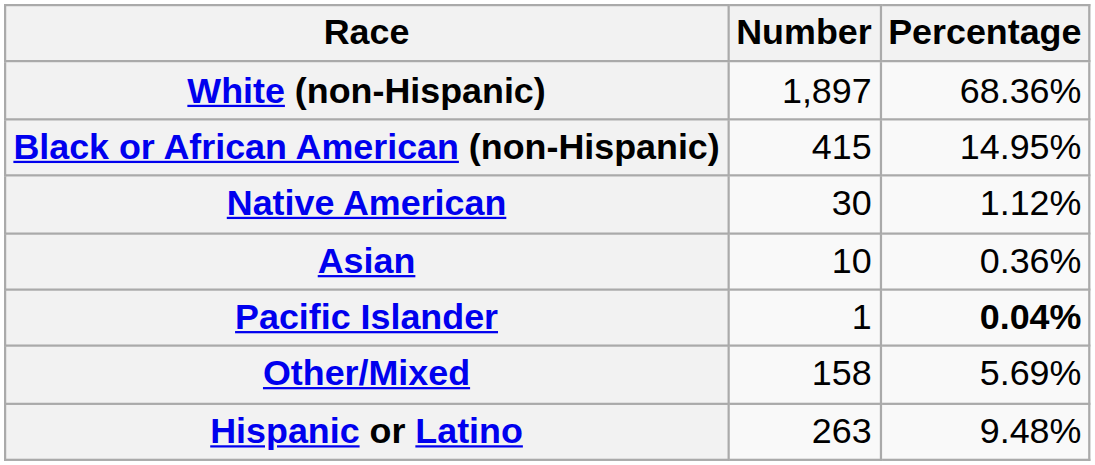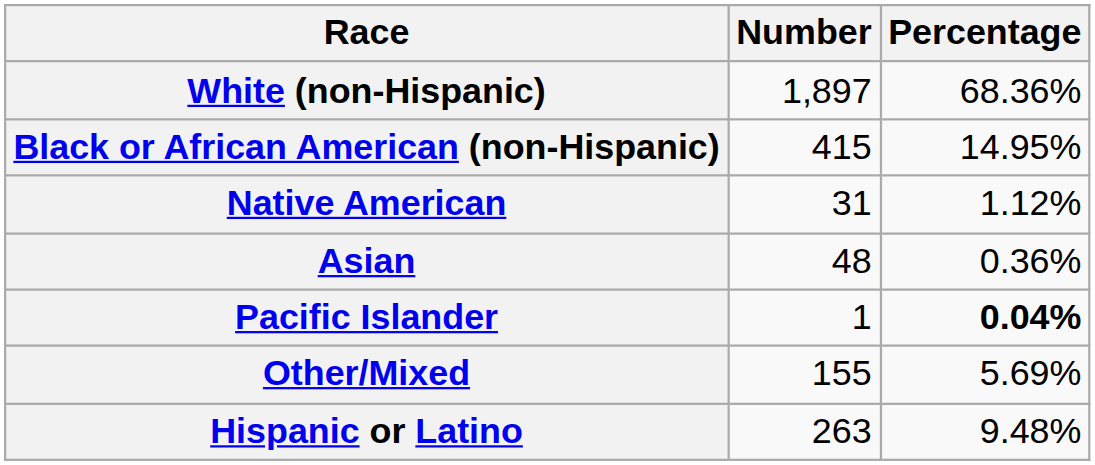Native American | Number: 30 -> 31
Asian | Number: 10 -> 48
Other/Mixed | Number: 158 -> 155
